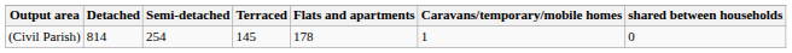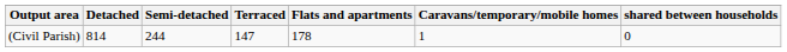(Civil Parish) | Semi-detached: 254 -> 244
(Civil Parish) | Terraced: 145 -> 147
